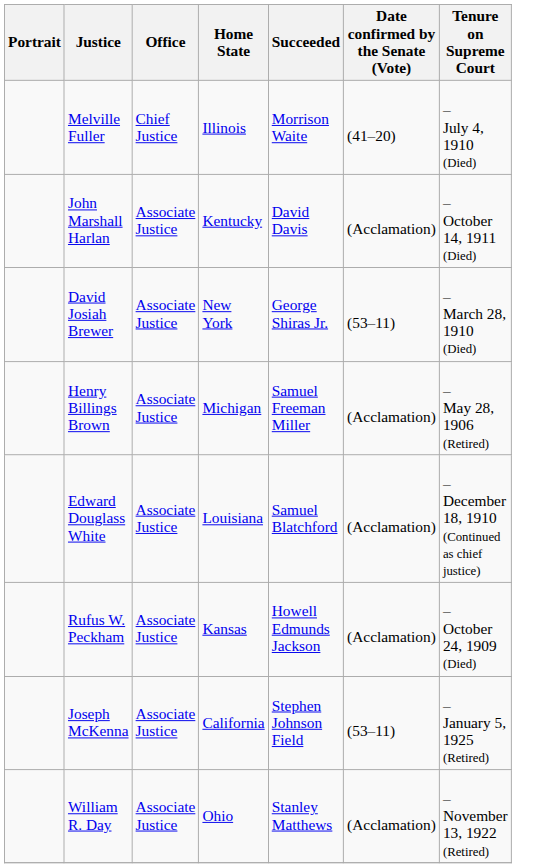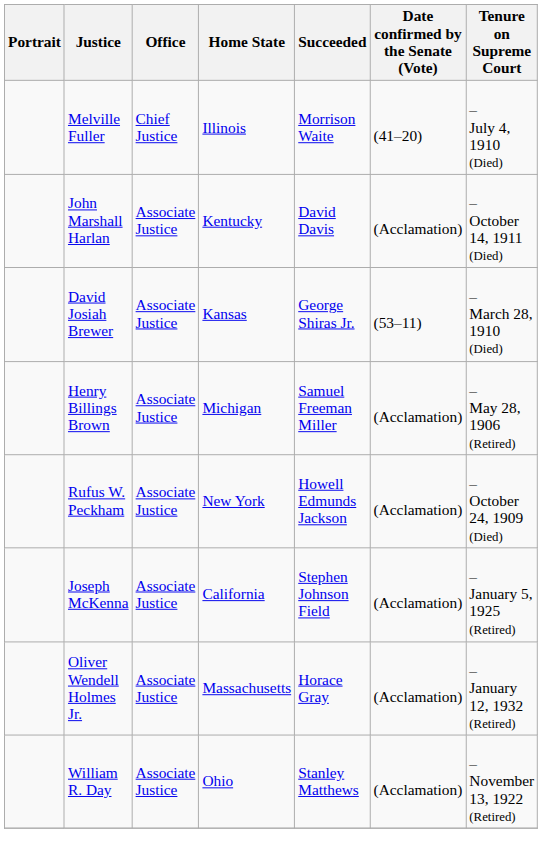David Josiah Brewer | Home State: New York -> Kansas
- row: Edward Douglass White | Associate Justice | Louisiana | Samuel Blatchford | (Acclamation) | – December 18, 1910 (Continued as chief justice)
Rufus W. Peckham | Home State: Kansas -> New York
Joseph McKenna | Date confirmed by the Senate (Vote): (53–11) -> (Acclamation)
+ row: Oliver Wendell Holmes Jr. | Associate Justice | Massachusetts | Horace Gray | (Acclamation) | – January 12, 1932 (Retired)
